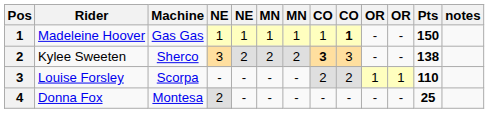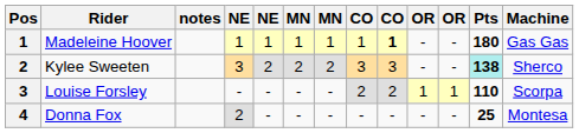columns swapped: Machine <-> notes
Madeleine Hoover | Pts: 150 -> 180
Kylee Sweeten | column 8: bold -> normal
Kylee Sweeten | Pts: no background -> paleturquoise background
